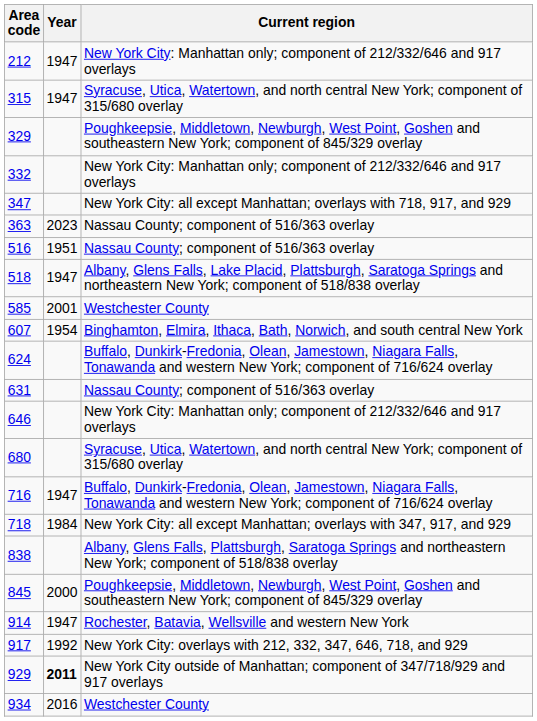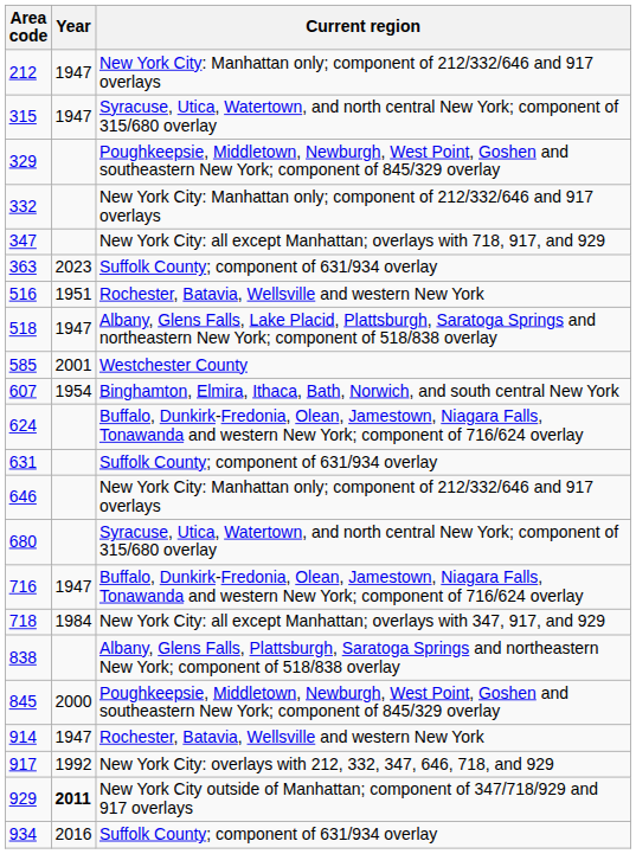363 | Current region: Nassau County; component of 516/363 overlay -> Suffolk County; component of 631/934 overlay
516 | Current region: Nassau County; component of 516/363 overlay -> Rochester, Batavia, Wellsville and western New York
631 | Current region: Nassau County; component of 516/363 overlay -> Suffolk County; component of 631/934 overlay
934 | Current region: Westchester County -> Suffolk County; component of 631/934 overlay
